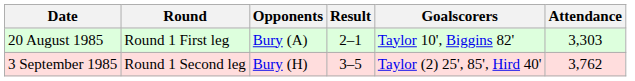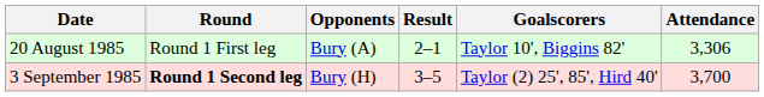20 August 1985 | Attendance: 3,303 -> 3,306
3 September 1985 | Round: normal -> bold
3 September 1985 | Attendance: 3,762 -> 3,700
